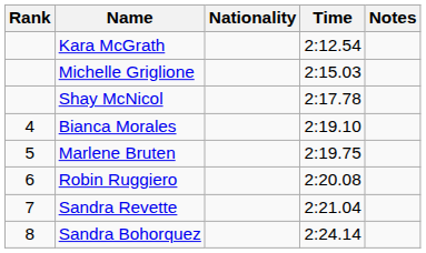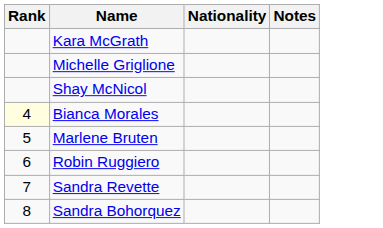- column: Time | 2:12.54 | 2:15.03 | 2:17.78 | 2:19.10 | 2:19.75 | 2:20.08 | 2:21.04 | 2:24.14
Bianca Morales | Rank: no background -> lightyellow background
